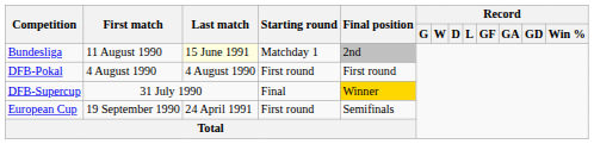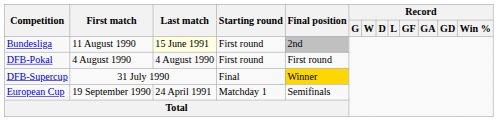Bundesliga | Starting round: Matchday 1 -> First round
European Cup | Starting round: First round -> Matchday 1
